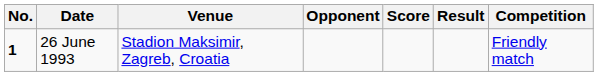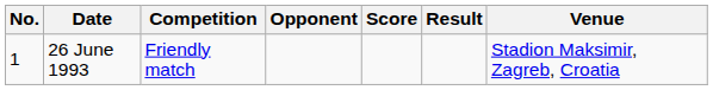columns swapped: Venue <-> Competition
26 June 1993 | No.: bold -> normal
